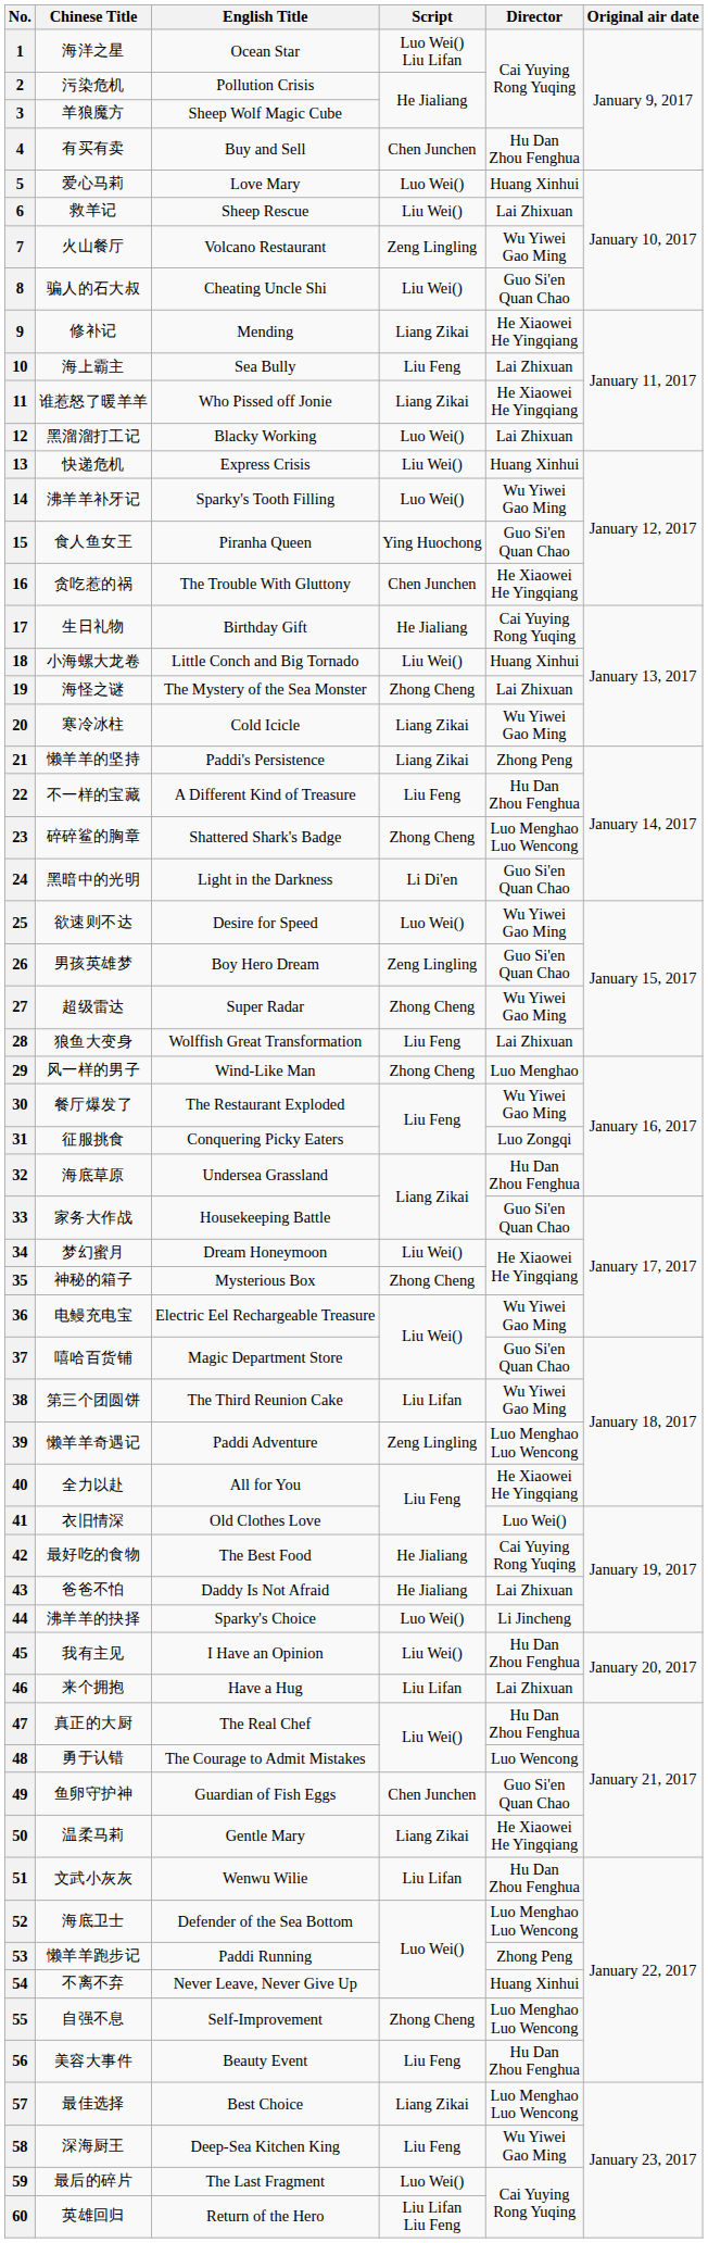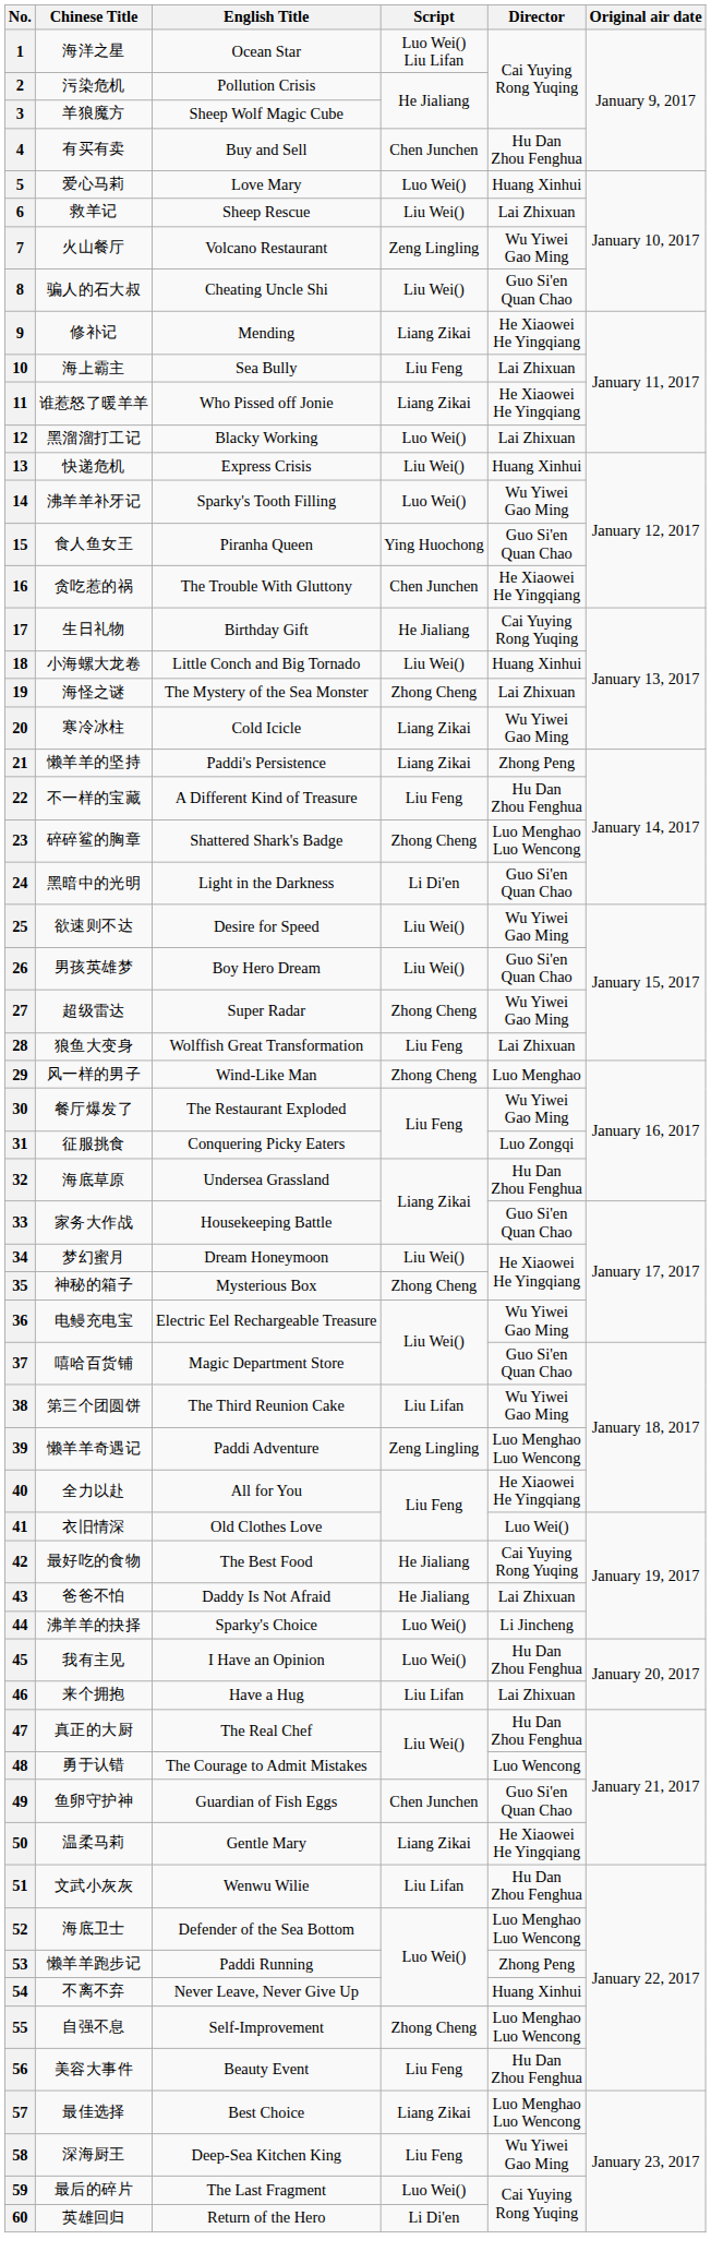25 | Script: Luo Wei() -> Liu Wei()
26 | Script: Zeng Lingling -> Liu Wei()
45 | Script: Liu Wei() -> Luo Wei()
60 | Script: Liu Lifan Liu Feng -> Li Di'en
